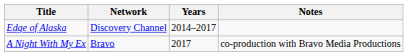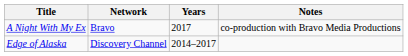rows swapped: Edge of Alaska <-> A Night With My Ex
